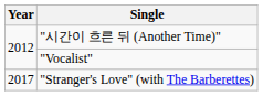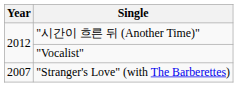"Stranger's Love" (with The Barberettes) | Year: 2017 -> 2007
